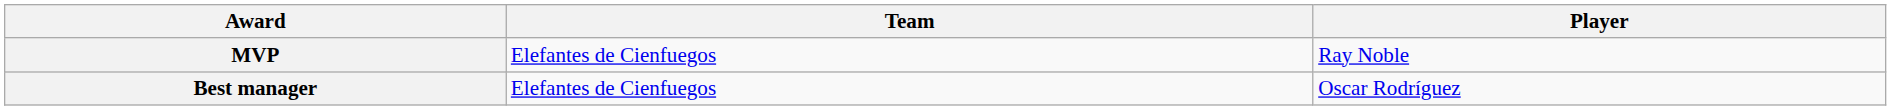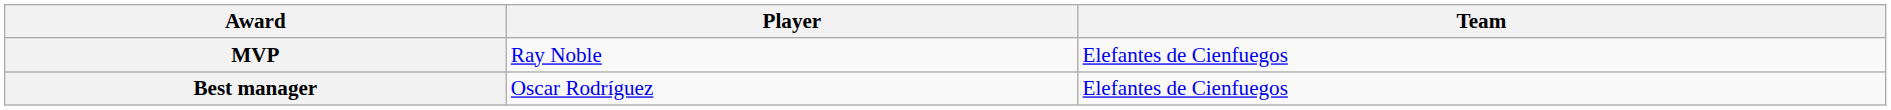columns swapped: Player <-> Team
